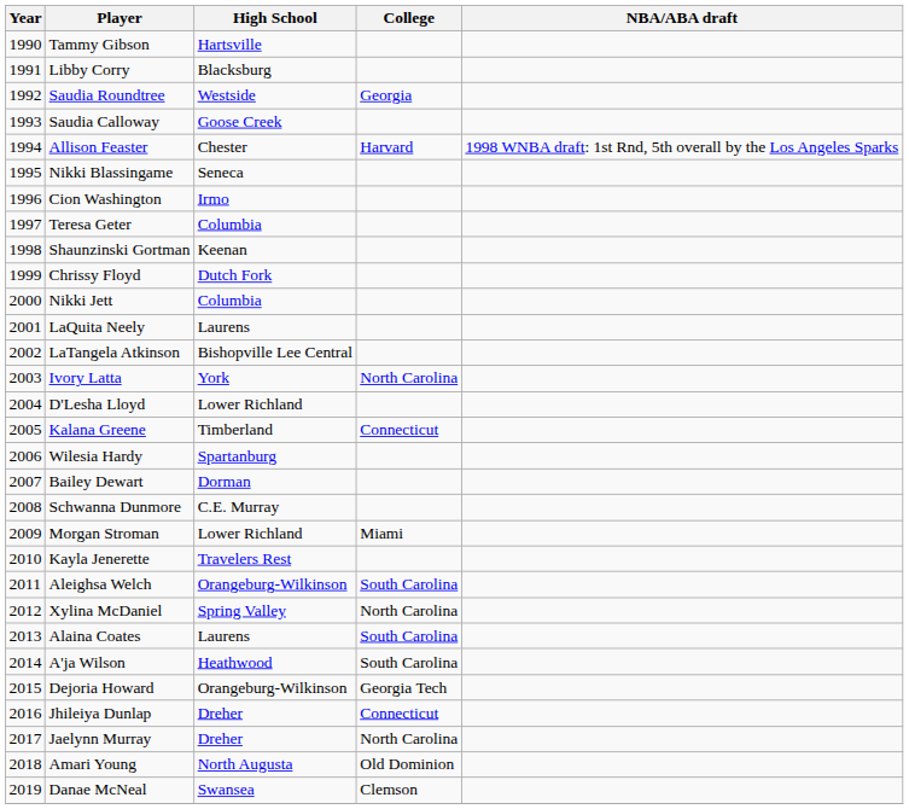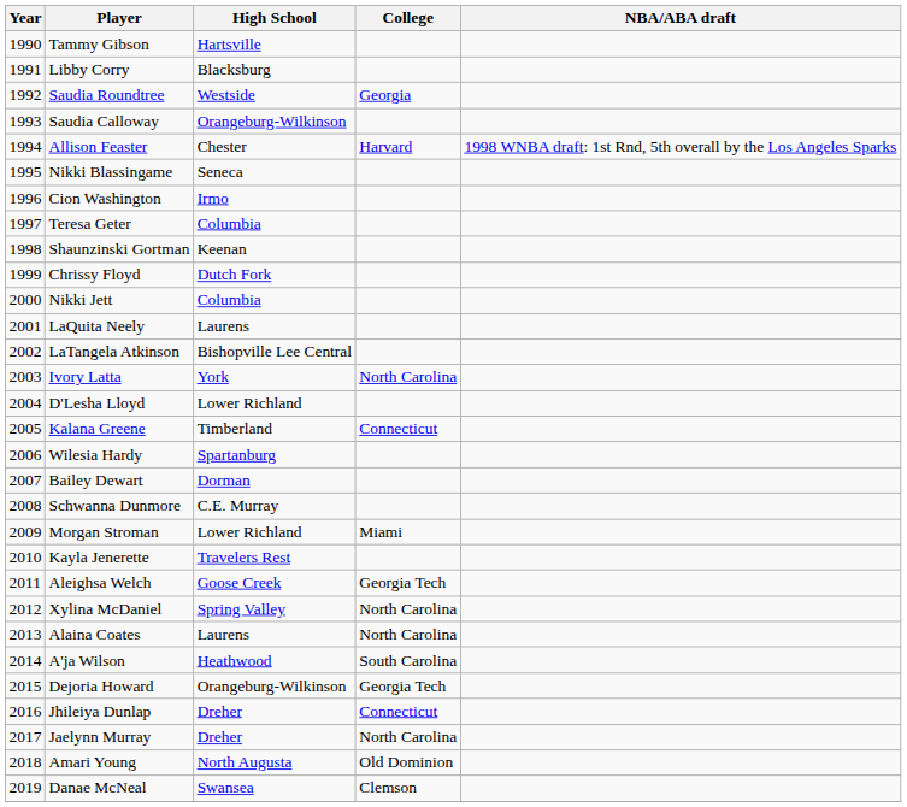Saudia Calloway | High School: Goose Creek -> Orangeburg-Wilkinson
Aleighsa Welch | High School: Orangeburg-Wilkinson -> Goose Creek
Aleighsa Welch | College: South Carolina -> Georgia Tech
Alaina Coates | College: South Carolina -> North Carolina
